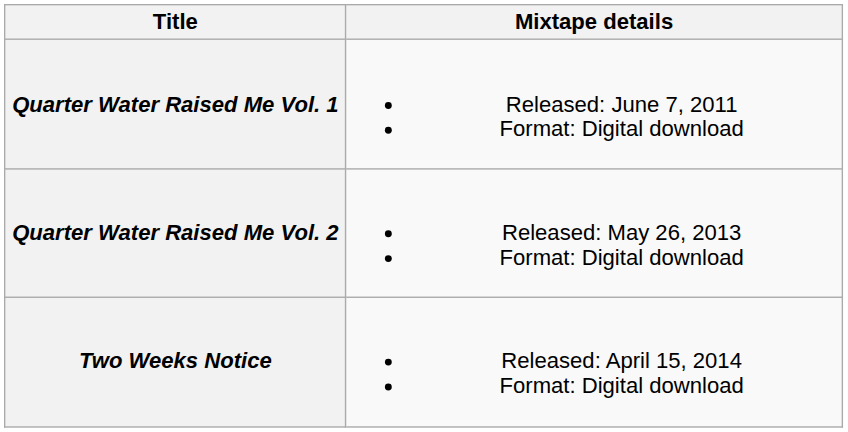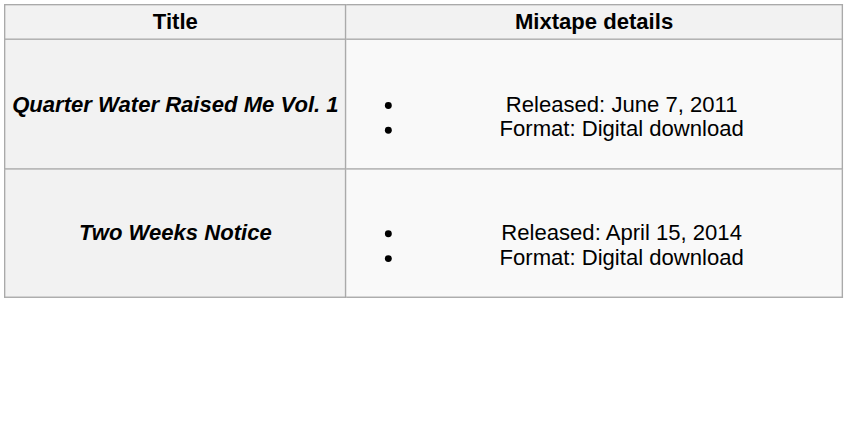- row: Quarter Water Raised Me Vol. 2 | Released: May 26, 2013 Format: Digital download
